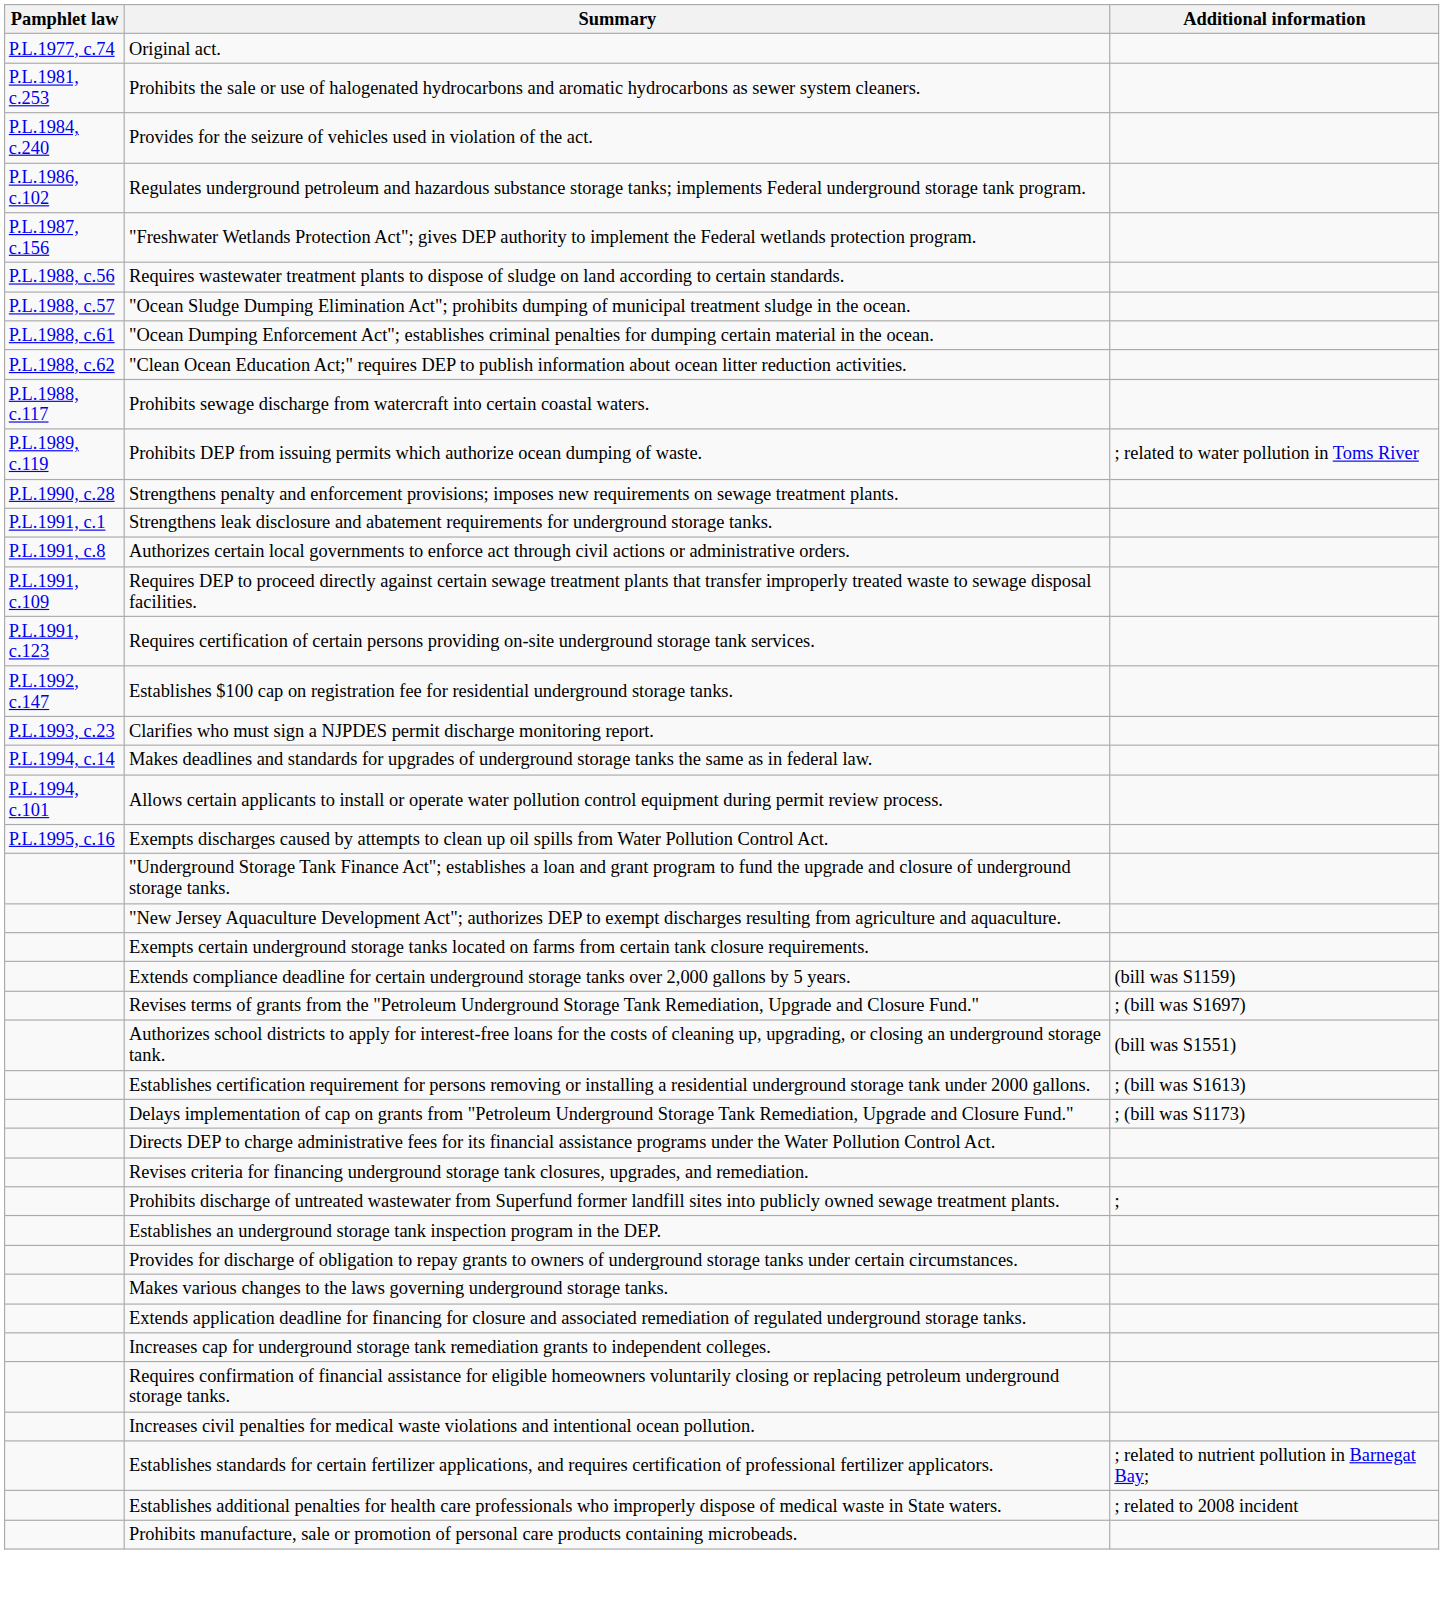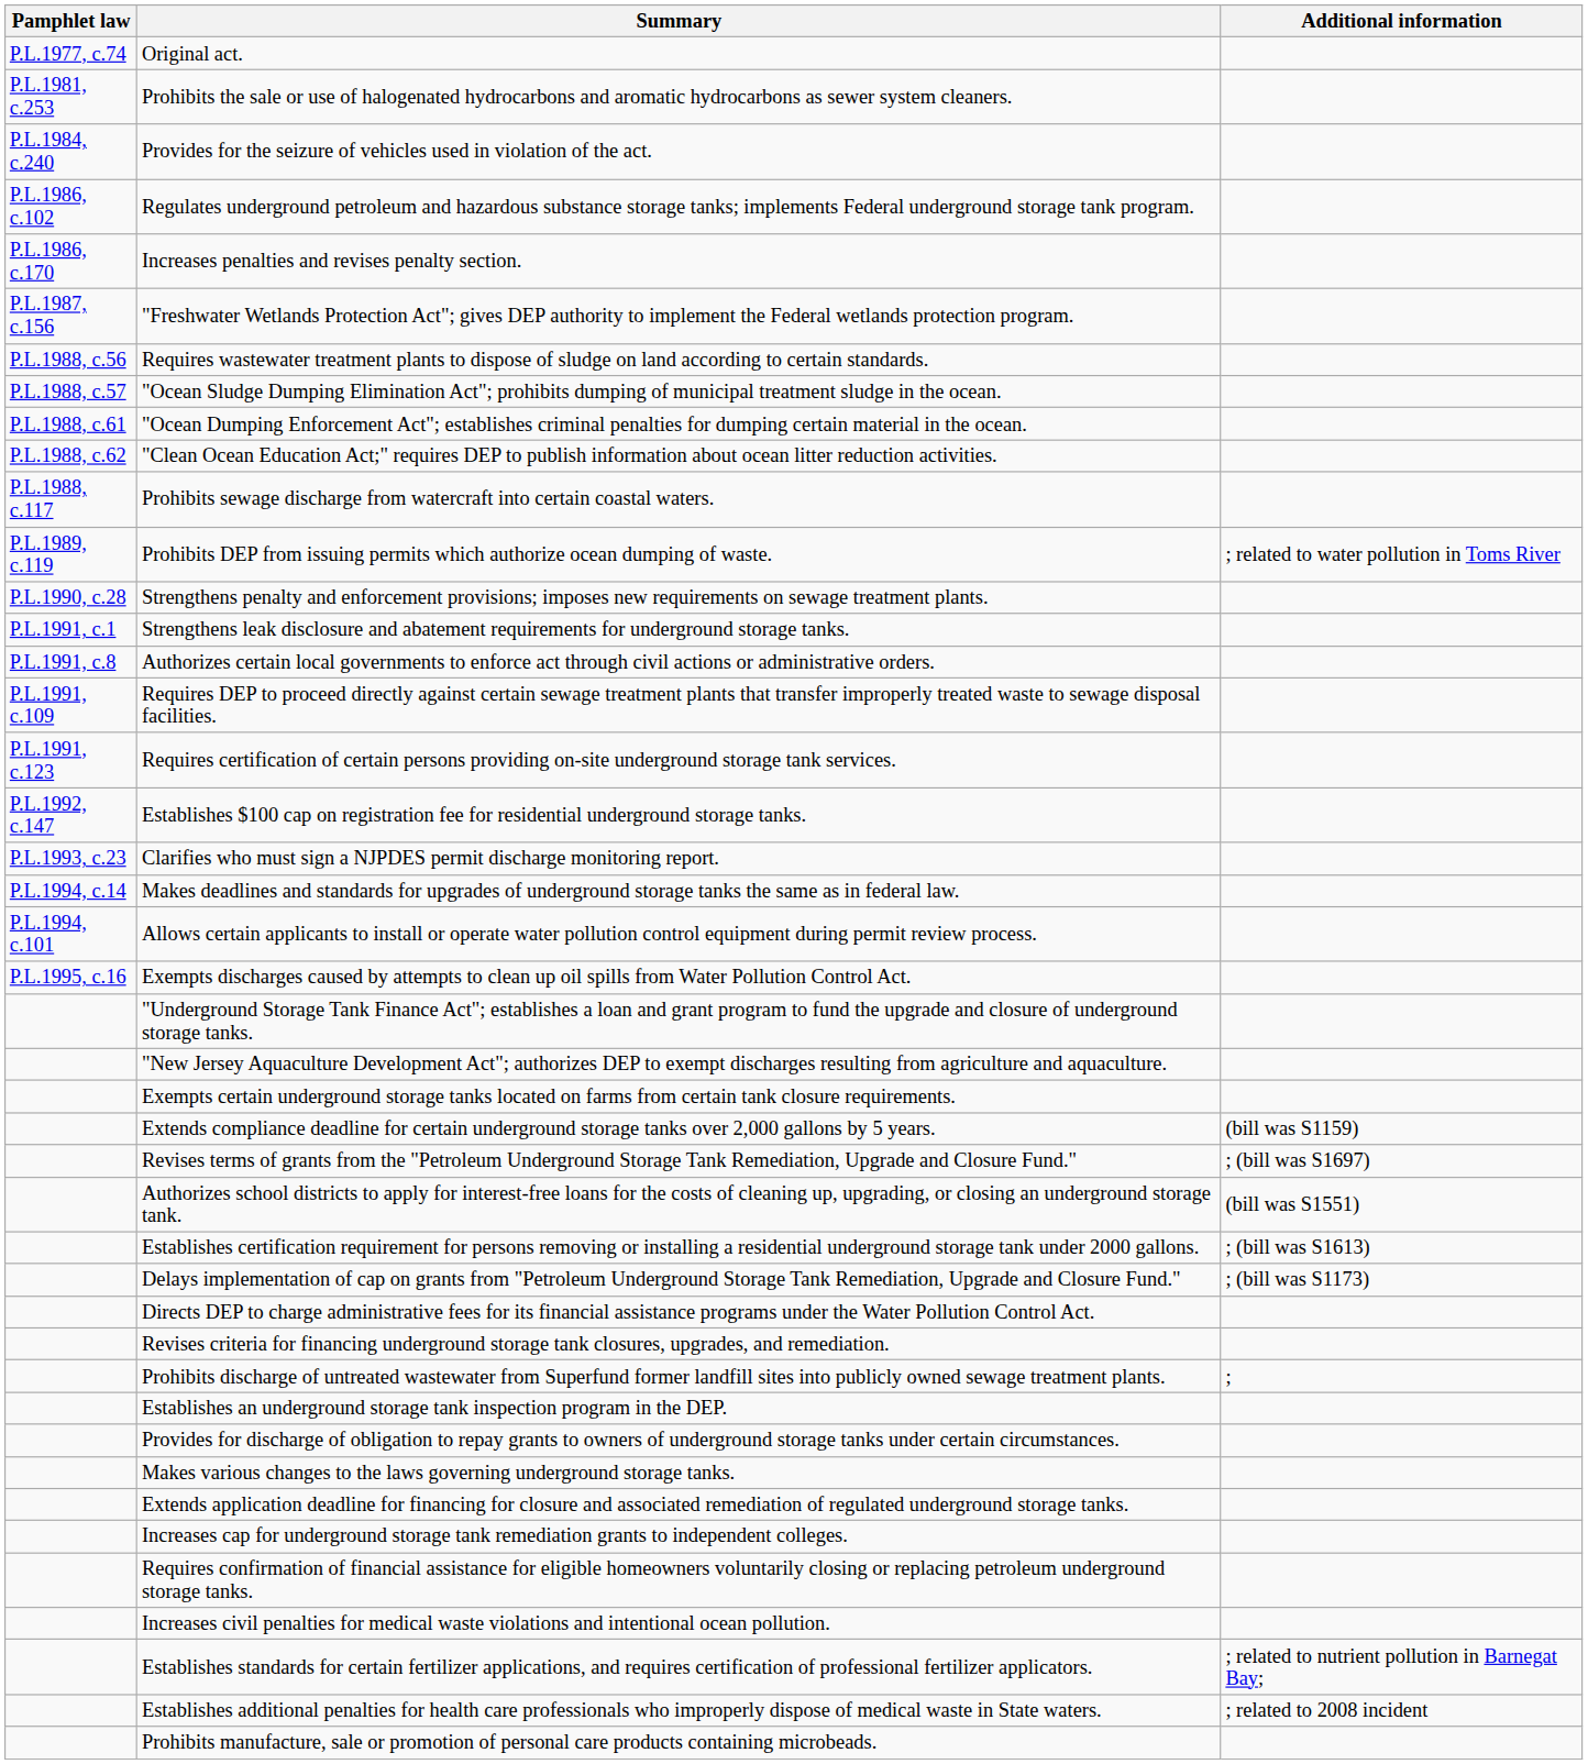+ row: P.L.1986, c.170 | Increases penalties and revises penalty section.
